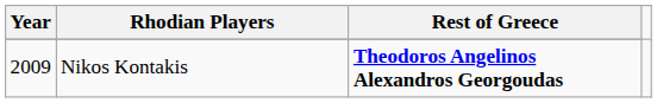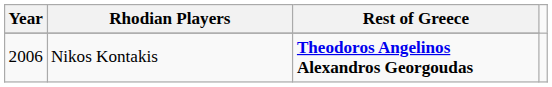Nikos Kontakis | Year: 2009 -> 2006
